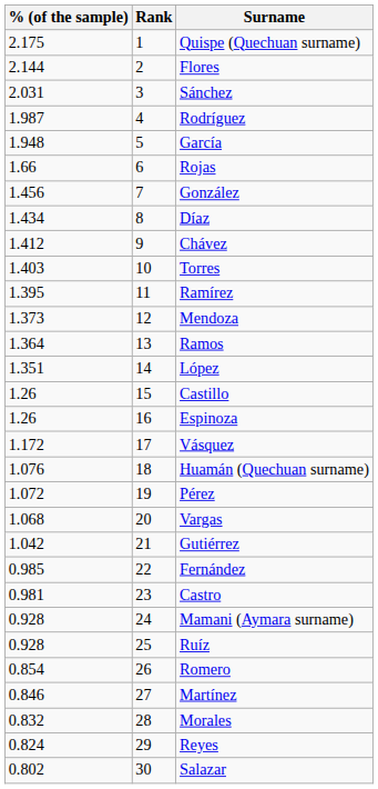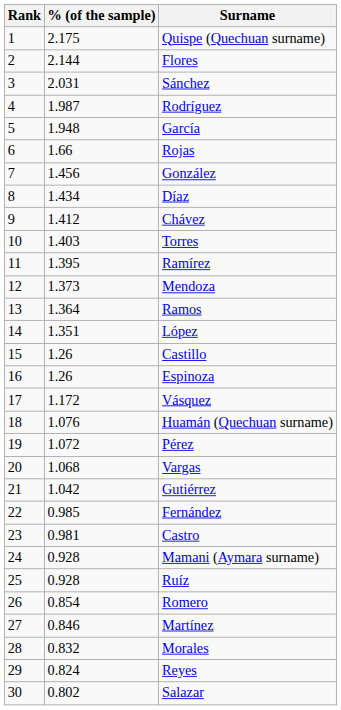columns swapped: Rank <-> % (of the sample)
